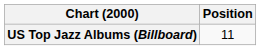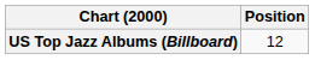US Top Jazz Albums (Billboard) | Position: 11 -> 12
